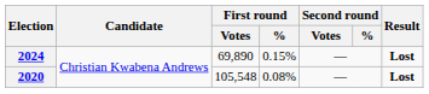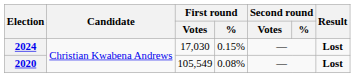2024 | First round / Votes: 69,890 -> 17,030
2020 | First round / Votes: 105,548 -> 105,549
